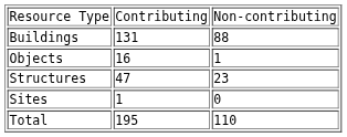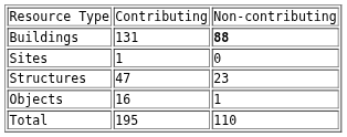Buildings | column 3: normal -> bold
rows swapped: Sites <-> Objects
